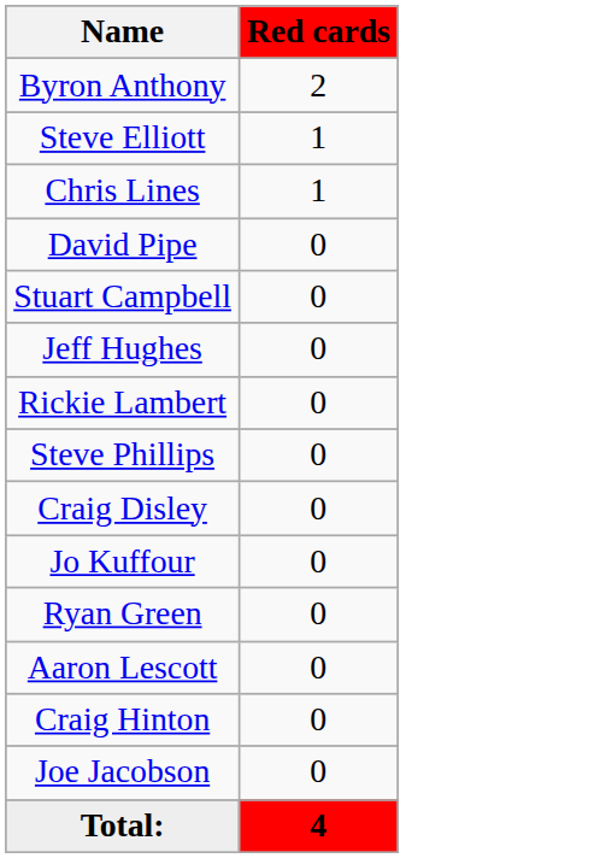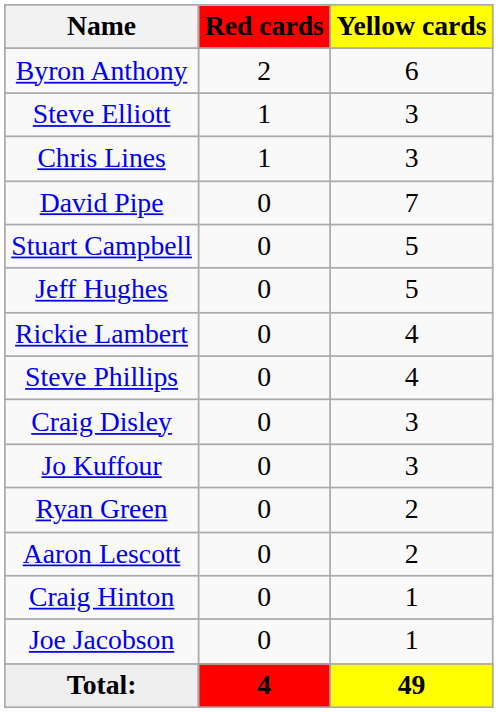+ column: Yellow cards | 6 | 3 | 3 | 7 | 5 | 5 | 4 | 4 | 3 | 3 | 2 | 2 | 1 | 1 | 49
